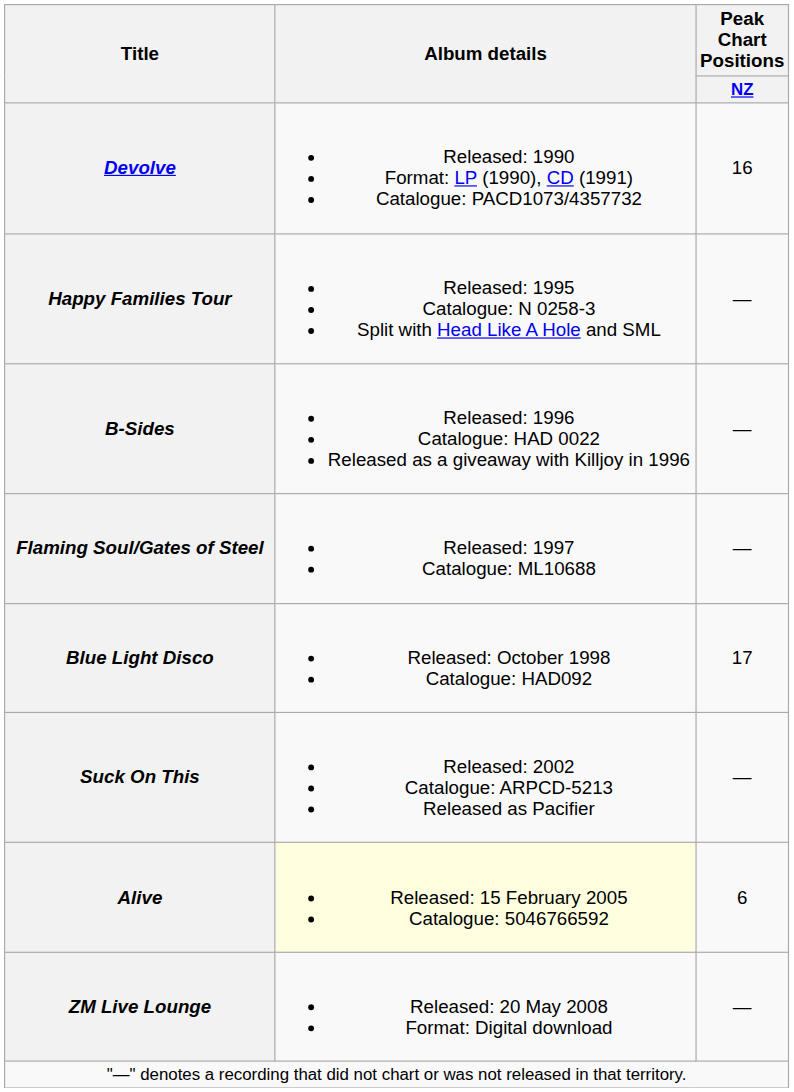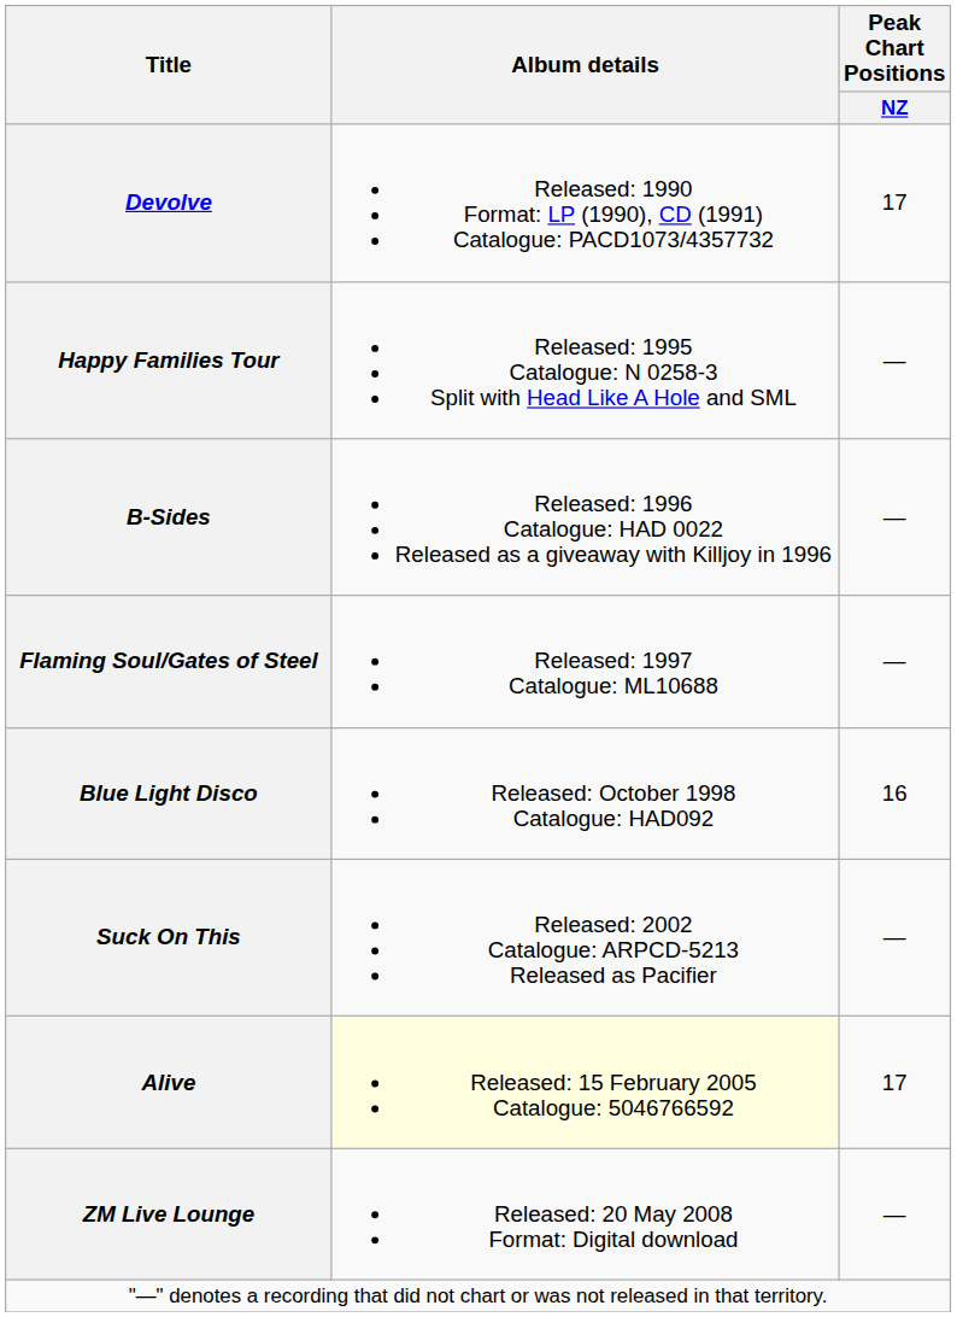Devolve | Peak Chart Positions / NZ: 16 -> 17
Blue Light Disco | Peak Chart Positions / NZ: 17 -> 16
Alive | Peak Chart Positions / NZ: 6 -> 17
